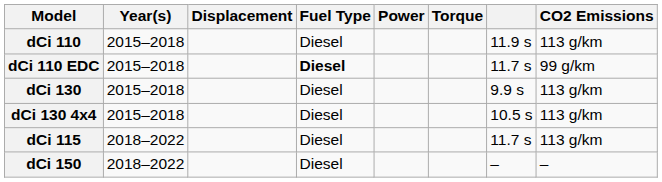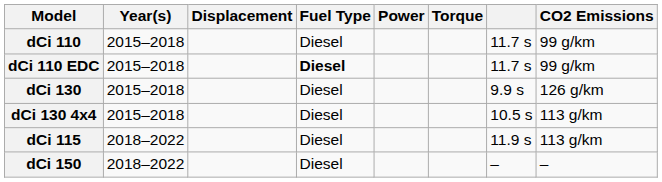dCi 110 | column 7: 11.9 s -> 11.7 s
dCi 110 | CO2 Emissions: 113 g/km -> 99 g/km
dCi 130 | CO2 Emissions: 113 g/km -> 126 g/km
dCi 115 | column 7: 11.7 s -> 11.9 s
